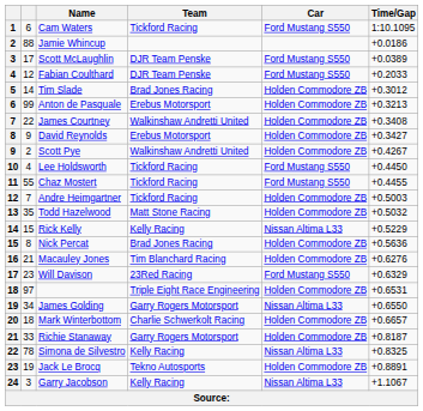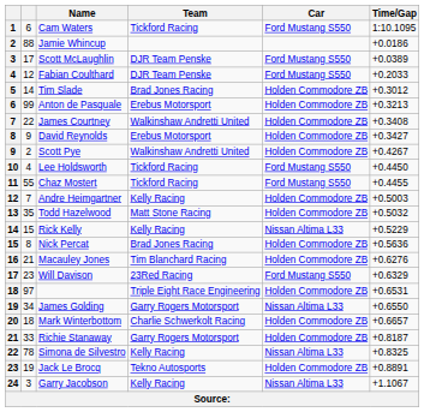Andre Heimgartner | Team: Tickford Racing -> Kelly Racing
